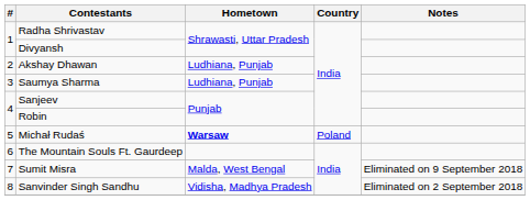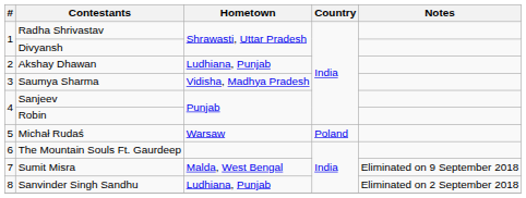Saumya Sharma | Hometown: Ludhiana, Punjab -> Vidisha, Madhya Pradesh
Michał Rudaś | Hometown: bold -> normal
Sanvinder Singh Sandhu | Hometown: Vidisha, Madhya Pradesh -> Ludhiana, Punjab
